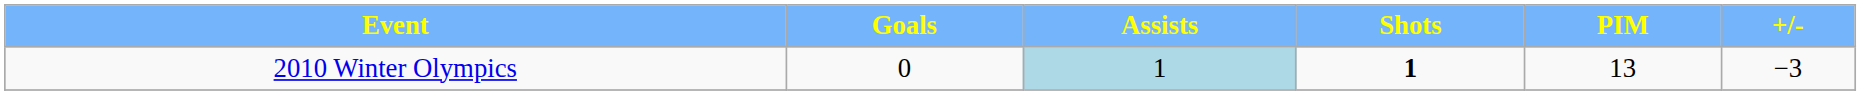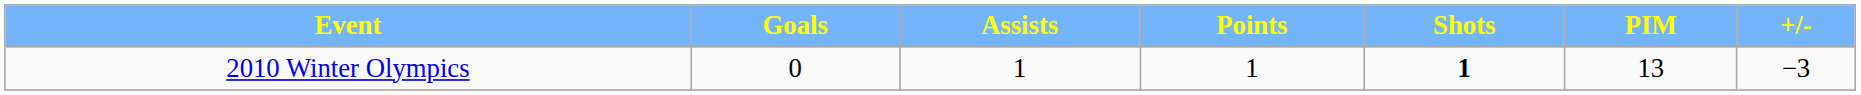+ column: Points | 1
2010 Winter Olympics | Assists: lightblue background -> no background
